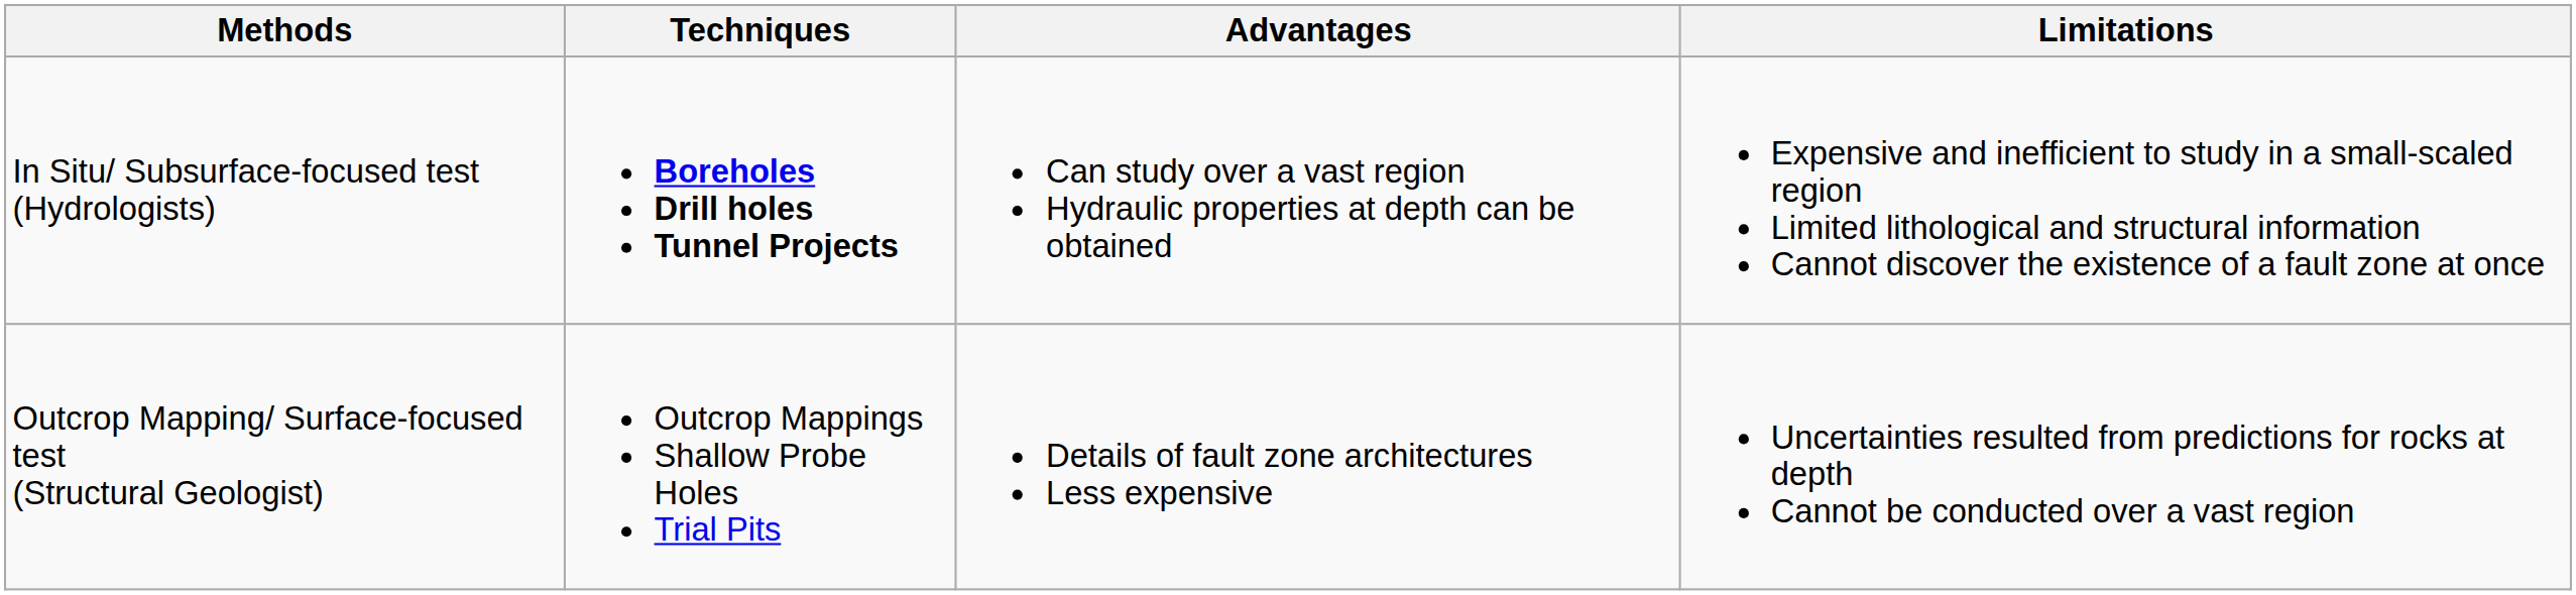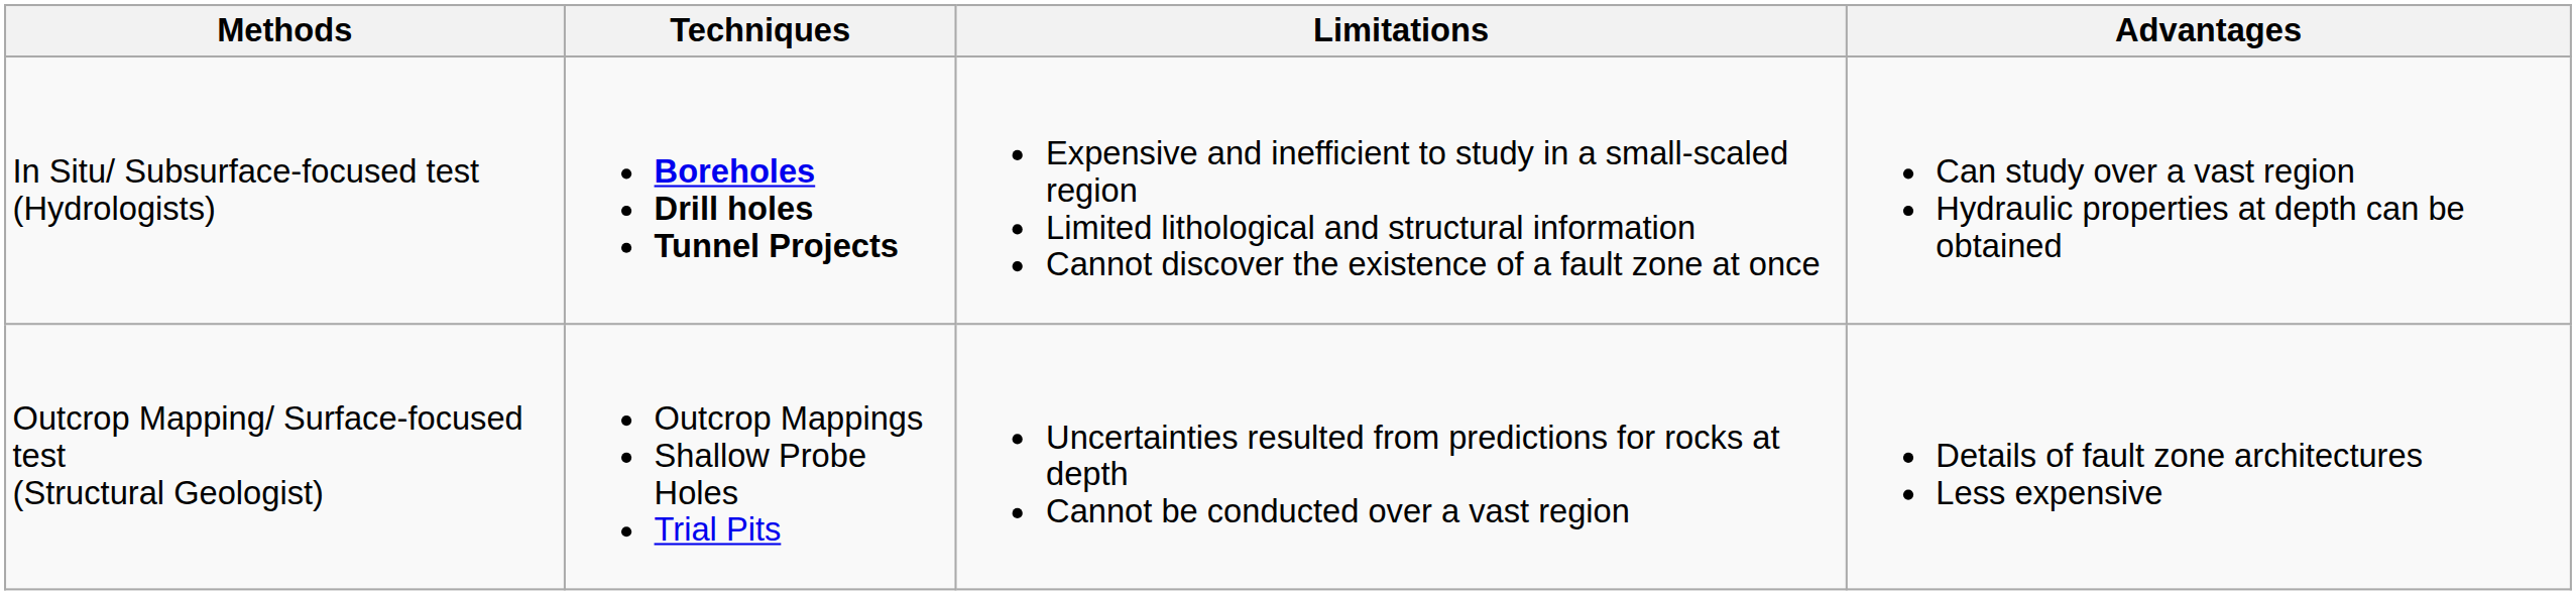columns swapped: Advantages <-> Limitations
